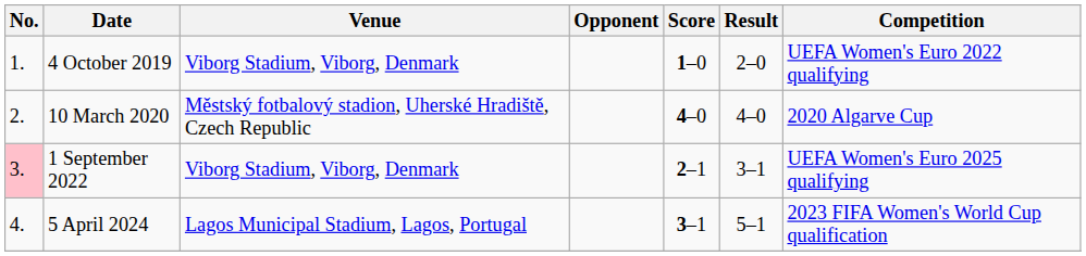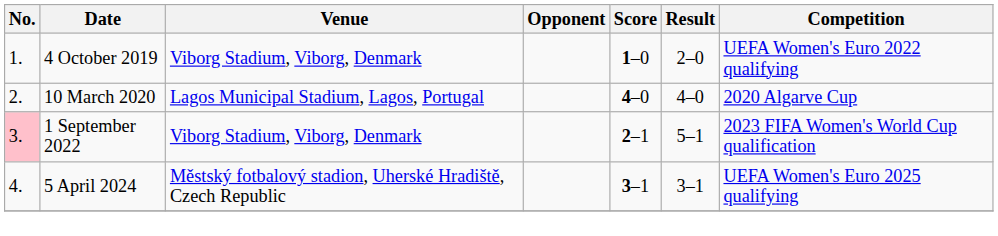10 March 2020 | Venue: Městský fotbalový stadion, Uherské Hradiště, Czech Republic -> Lagos Municipal Stadium, Lagos, Portugal
1 September 2022 | Result: 3–1 -> 5–1
1 September 2022 | Competition: UEFA Women's Euro 2025 qualifying -> 2023 FIFA Women's World Cup qualification
5 April 2024 | Venue: Lagos Municipal Stadium, Lagos, Portugal -> Městský fotbalový stadion, Uherské Hradiště, Czech Republic
5 April 2024 | Result: 5–1 -> 3–1
5 April 2024 | Competition: 2023 FIFA Women's World Cup qualification -> UEFA Women's Euro 2025 qualifying
